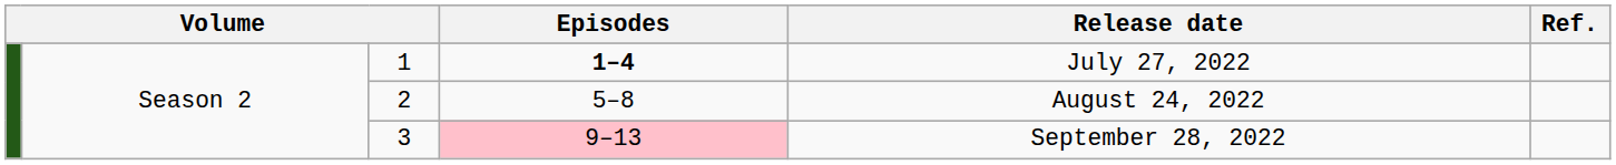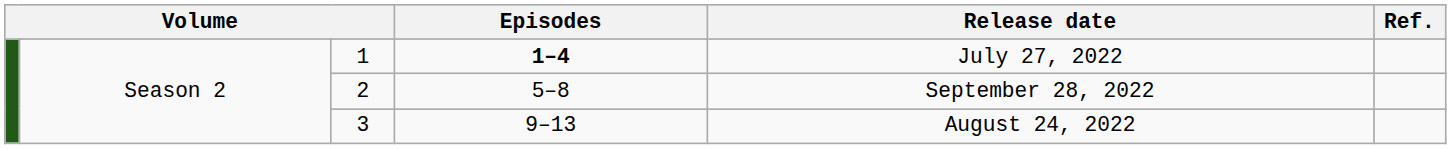2 | Release date: August 24, 2022 -> September 28, 2022
3 | Episodes: pink background -> no background
3 | Release date: September 28, 2022 -> August 24, 2022
